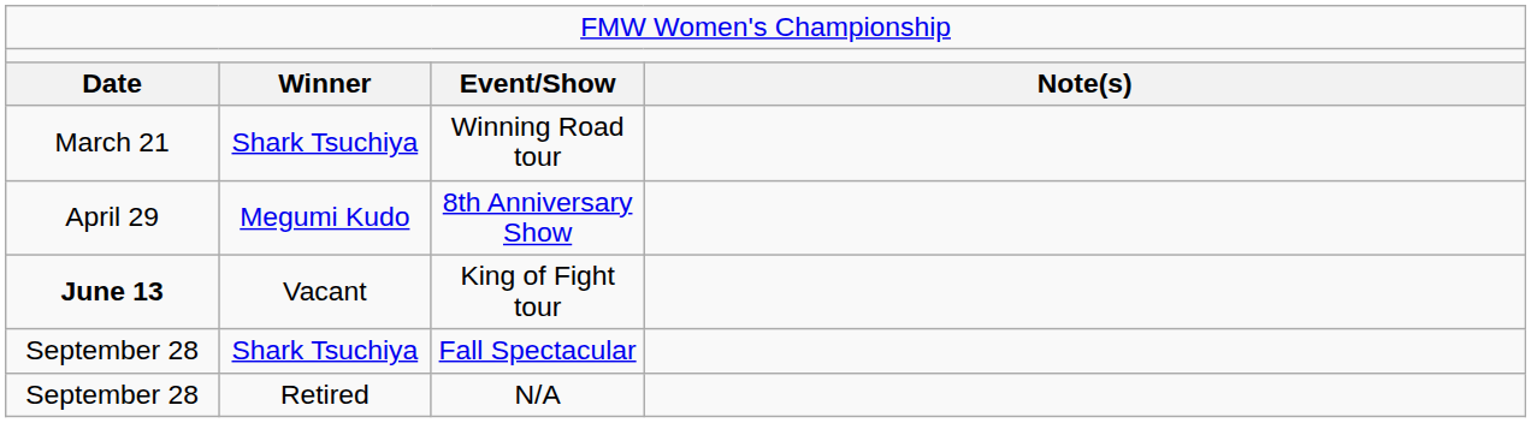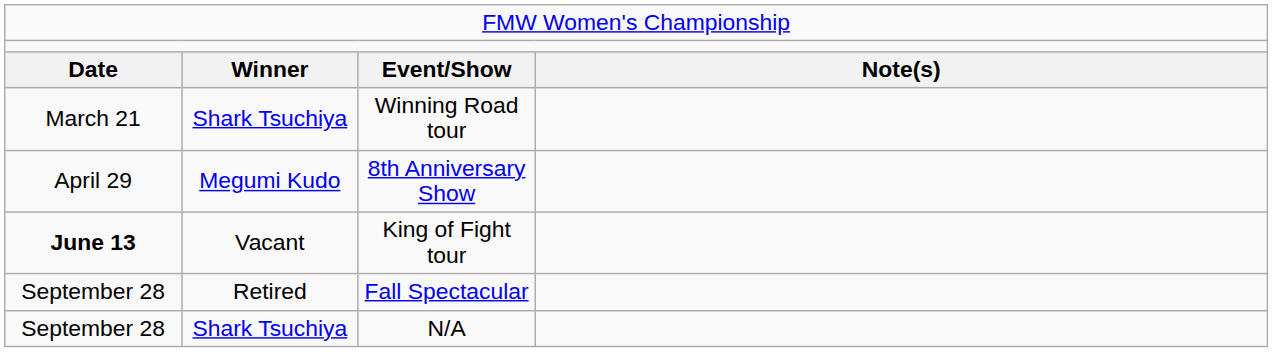Fall Spectacular | column 2: Shark Tsuchiya -> Retired
N/A | column 2: Retired -> Shark Tsuchiya
